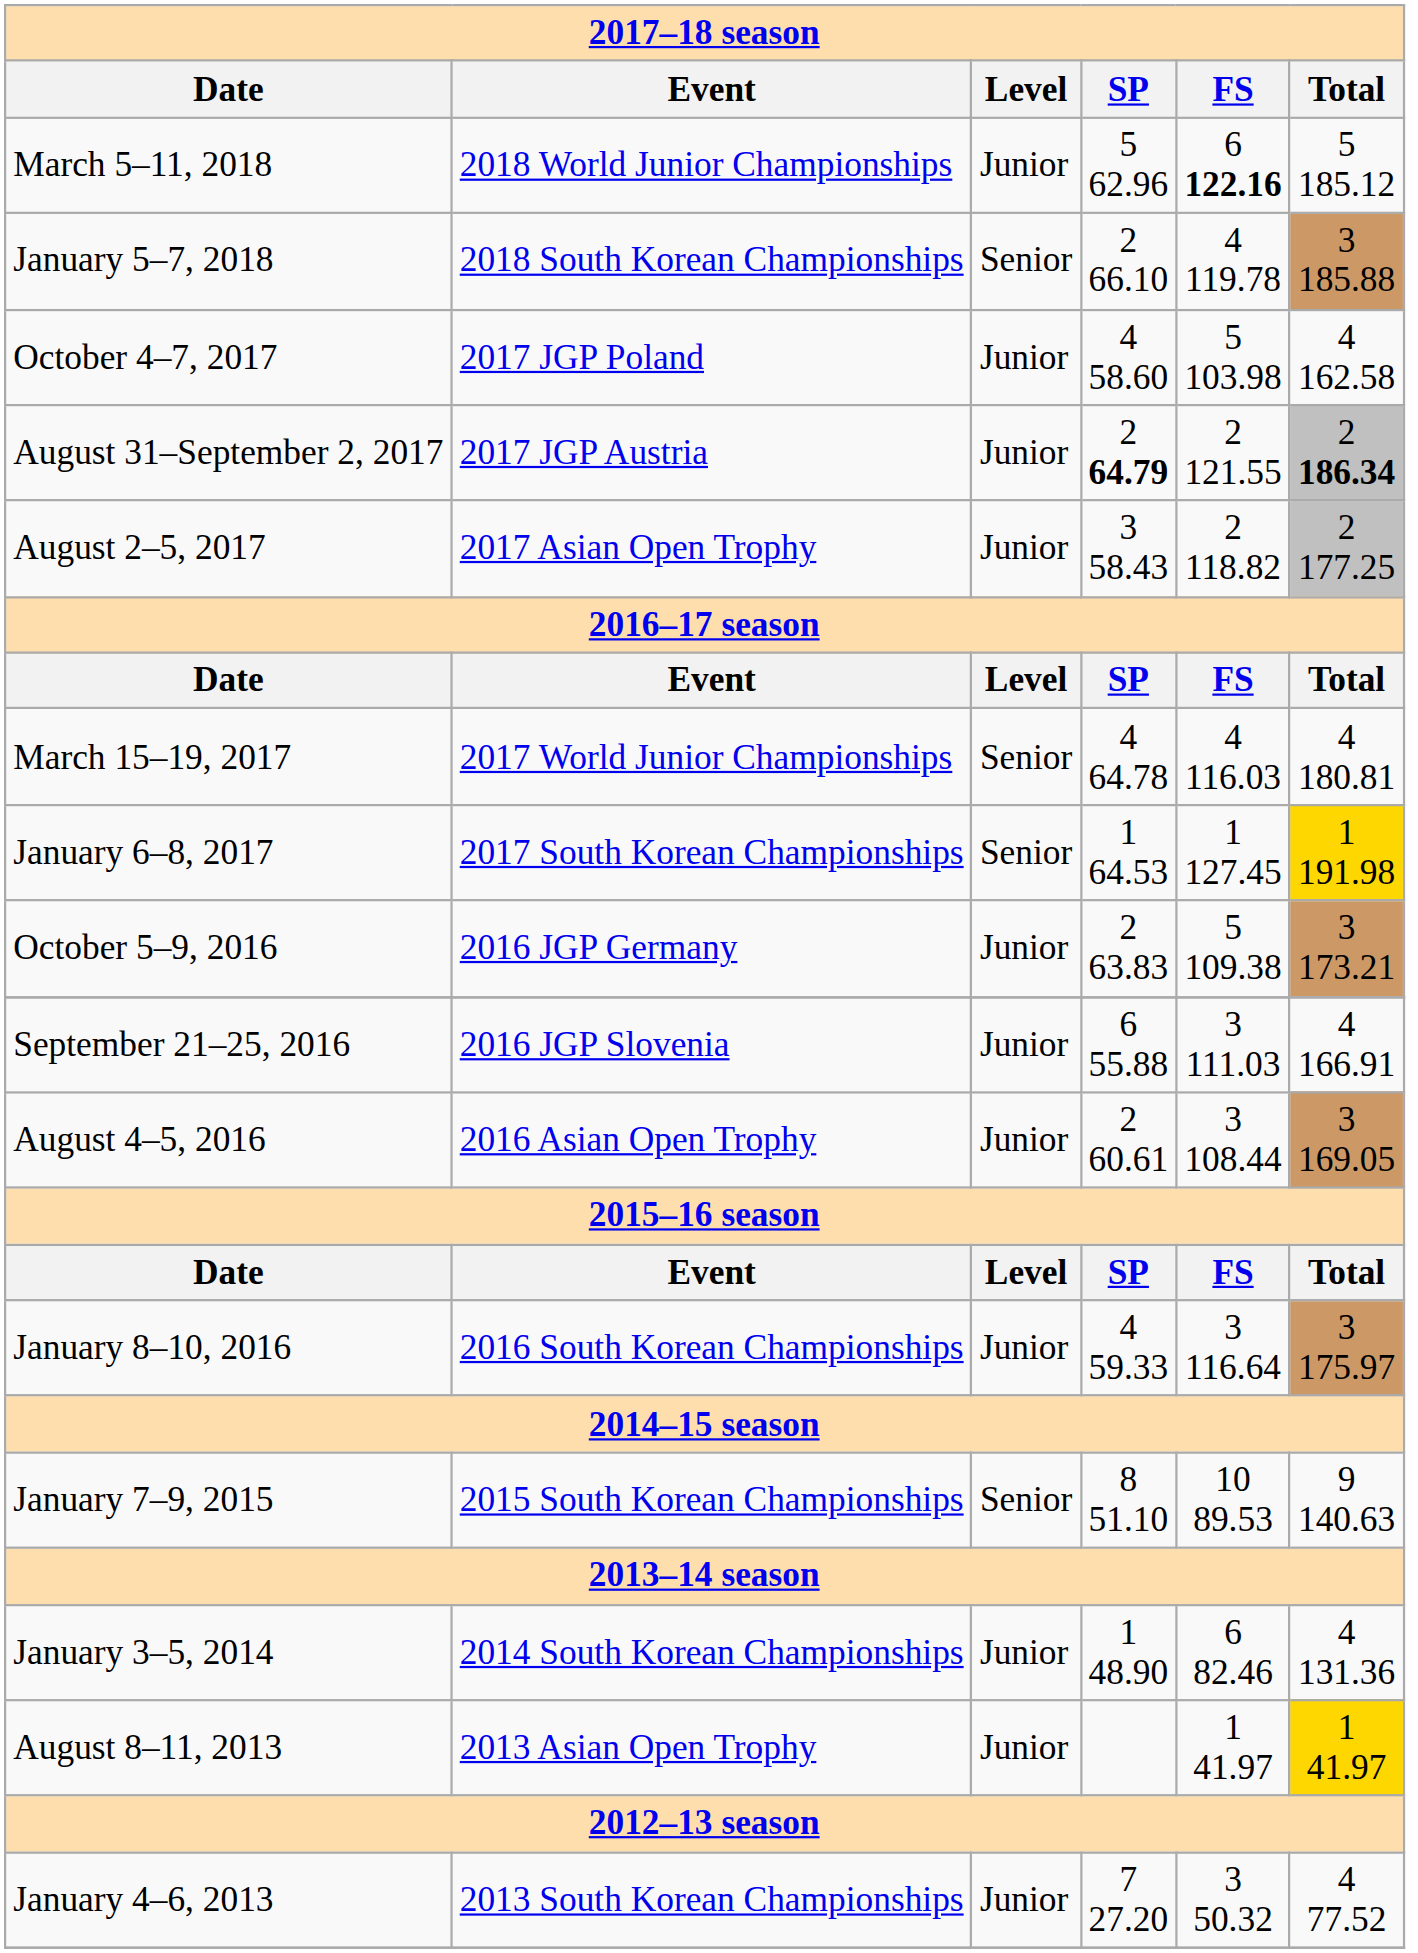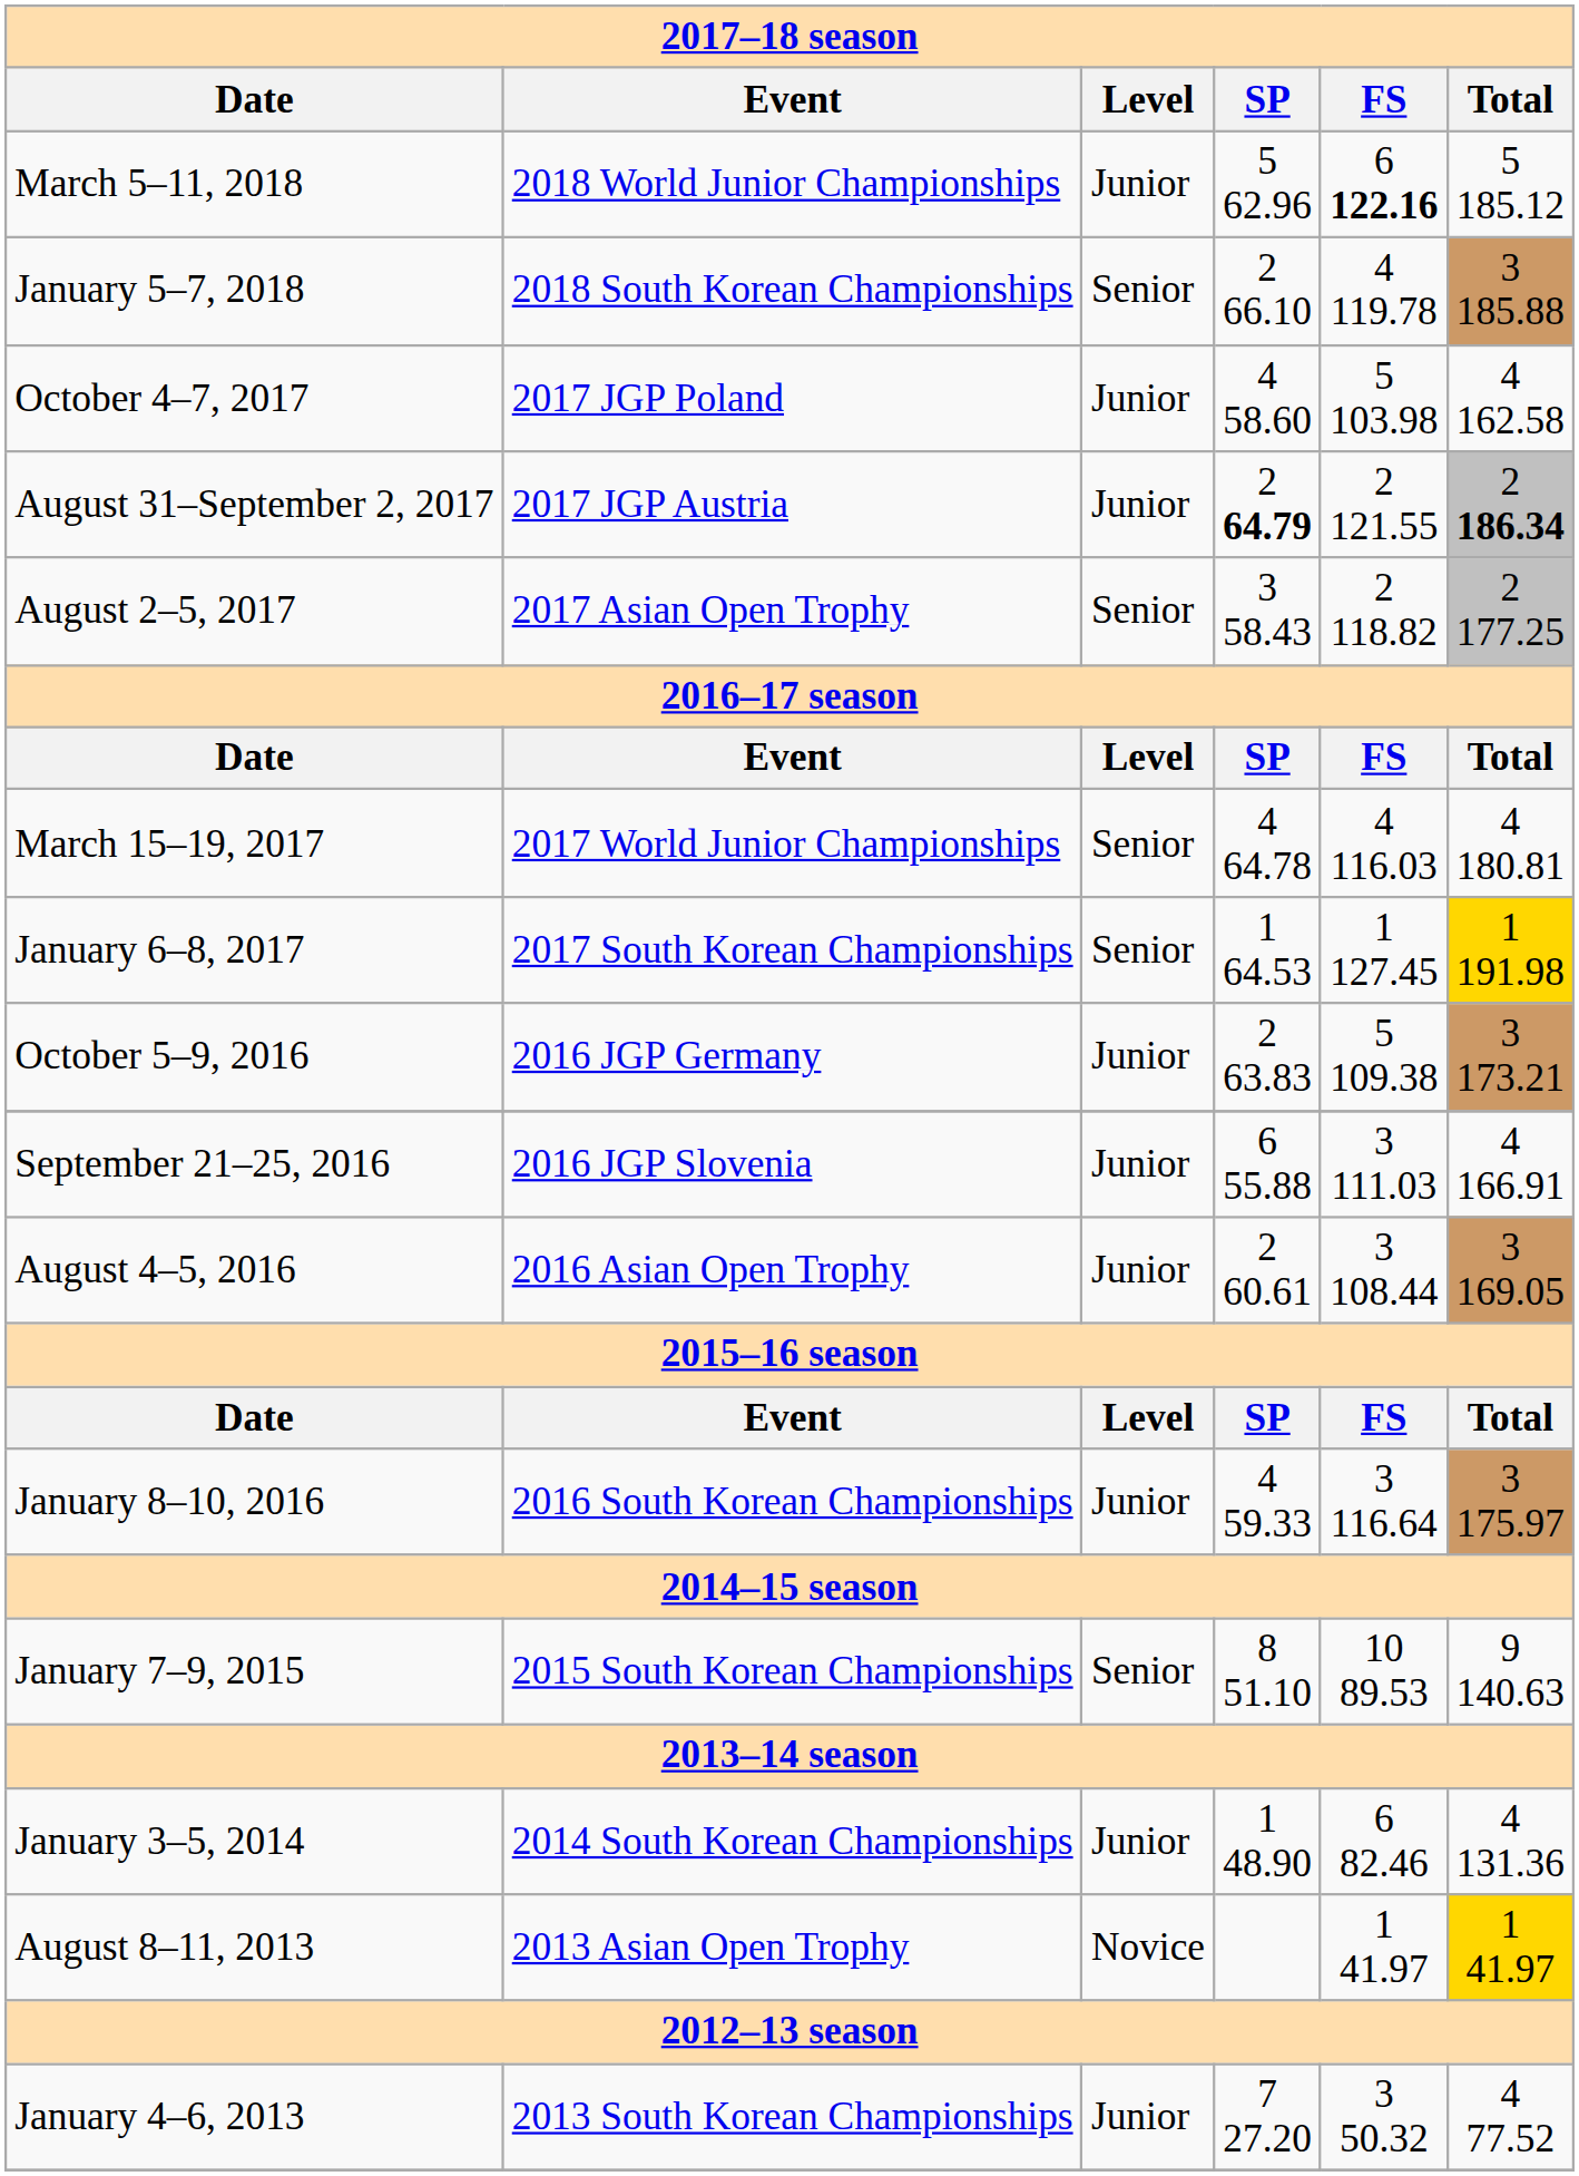August 2–5, 2017 | Level: Junior -> Senior
August 8–11, 2013 | Level: Junior -> Novice
